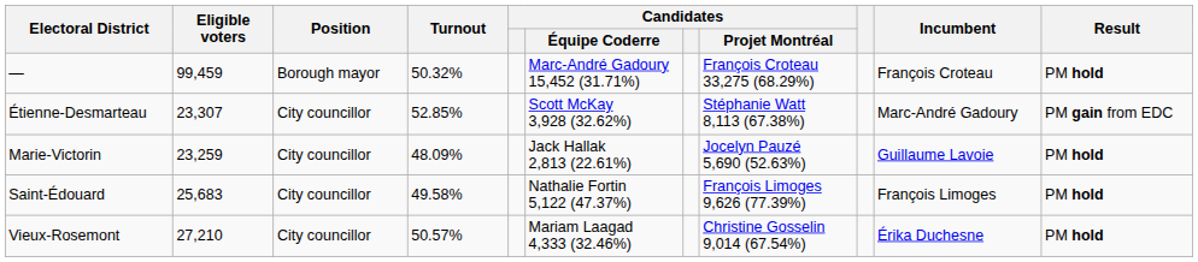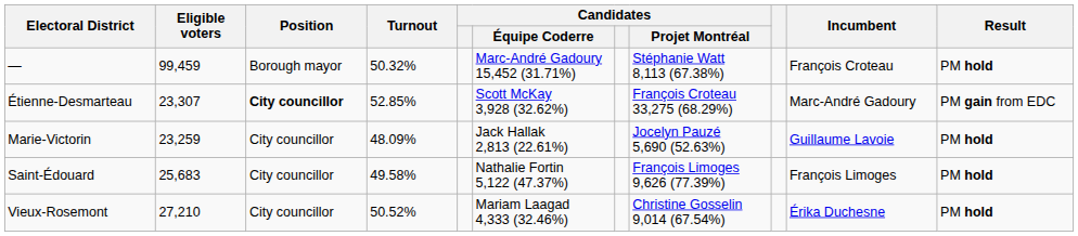— | Candidates / Projet Montréal: François Croteau 33,275 (68.29%) -> Stéphanie Watt 8,113 (67.38%)
Étienne-Desmarteau | Position: normal -> bold
Étienne-Desmarteau | Candidates / Projet Montréal: Stéphanie Watt 8,113 (67.38%) -> François Croteau 33,275 (68.29%)
Vieux-Rosemont | Turnout: 50.57% -> 50.52%
